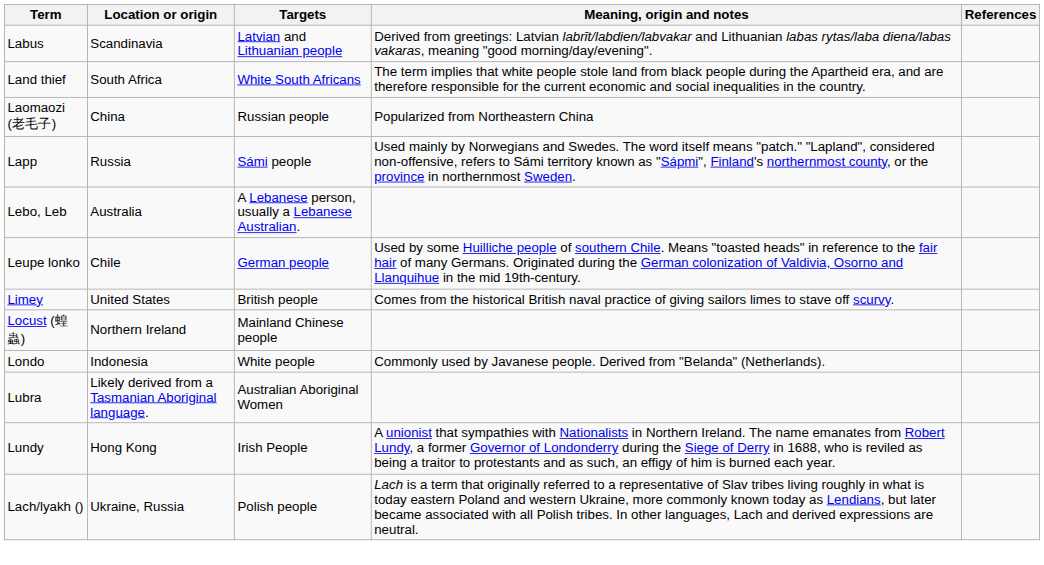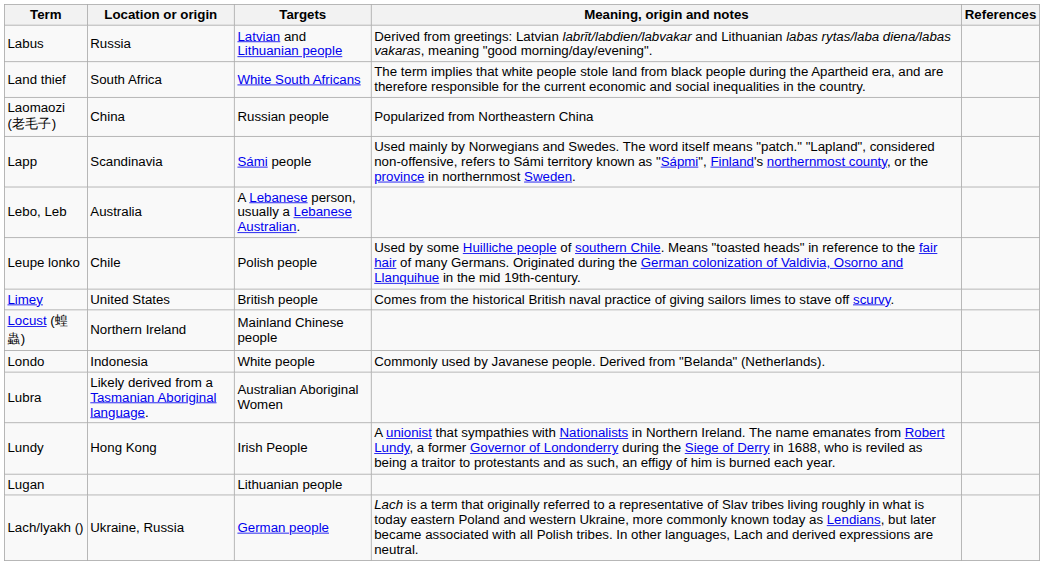Labus | Location or origin: Scandinavia -> Russia
Lapp | Location or origin: Russia -> Scandinavia
Leupe lonko | Targets: German people -> Polish people
+ row: Lugan | Lithuanian people
Lach/lyakh () | Targets: Polish people -> German people
